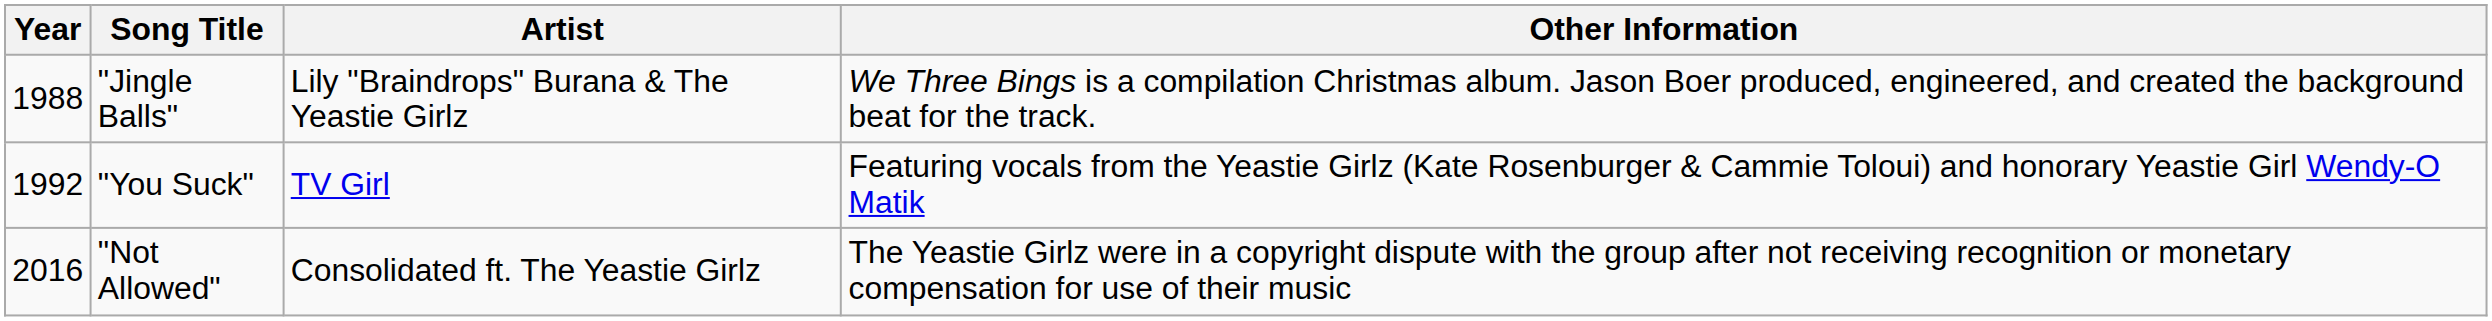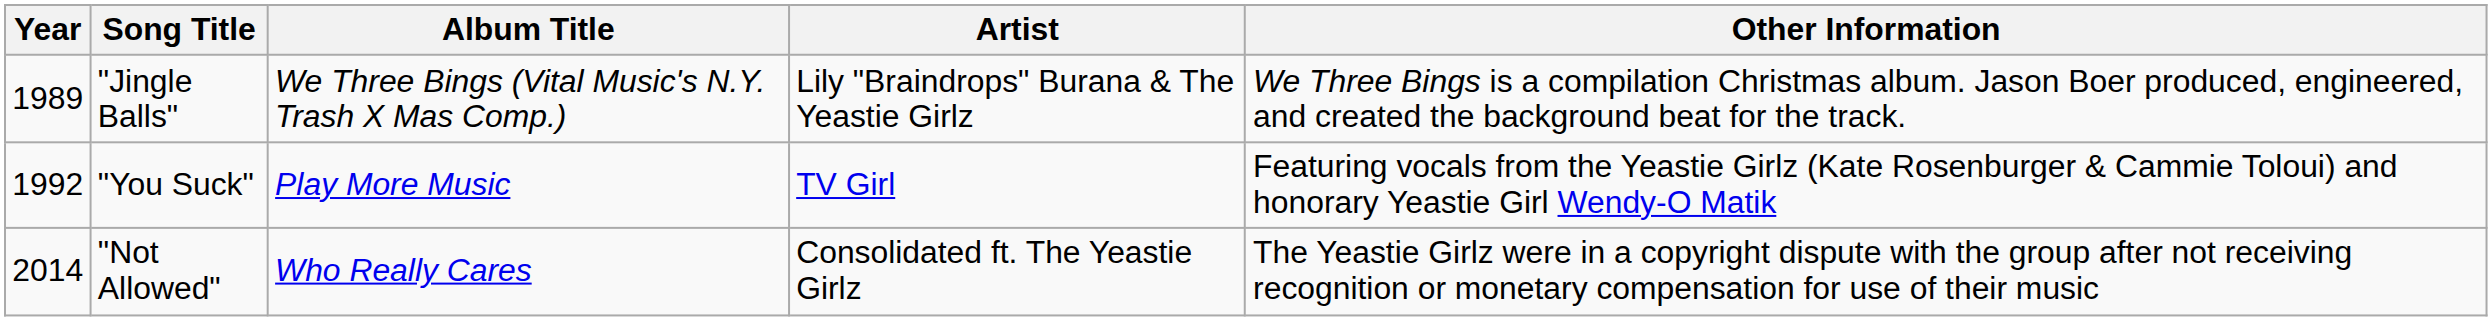+ column: Album Title | We Three Bings (Vital Music's N.Y. Trash X Mas Comp.) | Play More Music | Who Really Cares
"Jingle Balls" | Year: 1988 -> 1989
"Not Allowed" | Year: 2016 -> 2014
